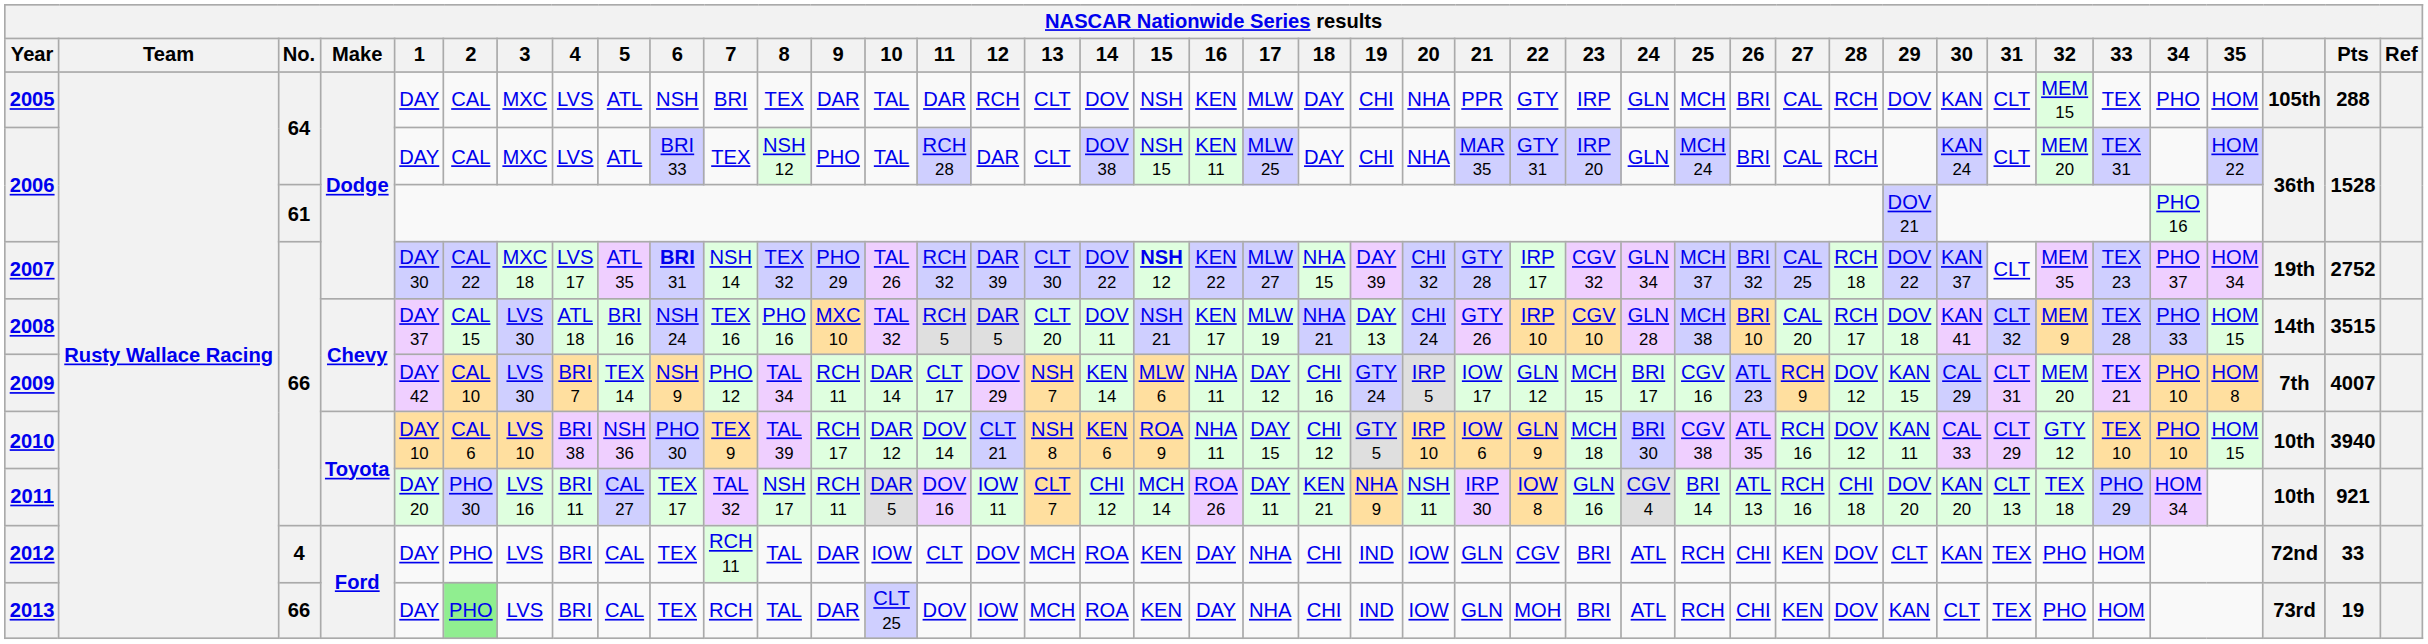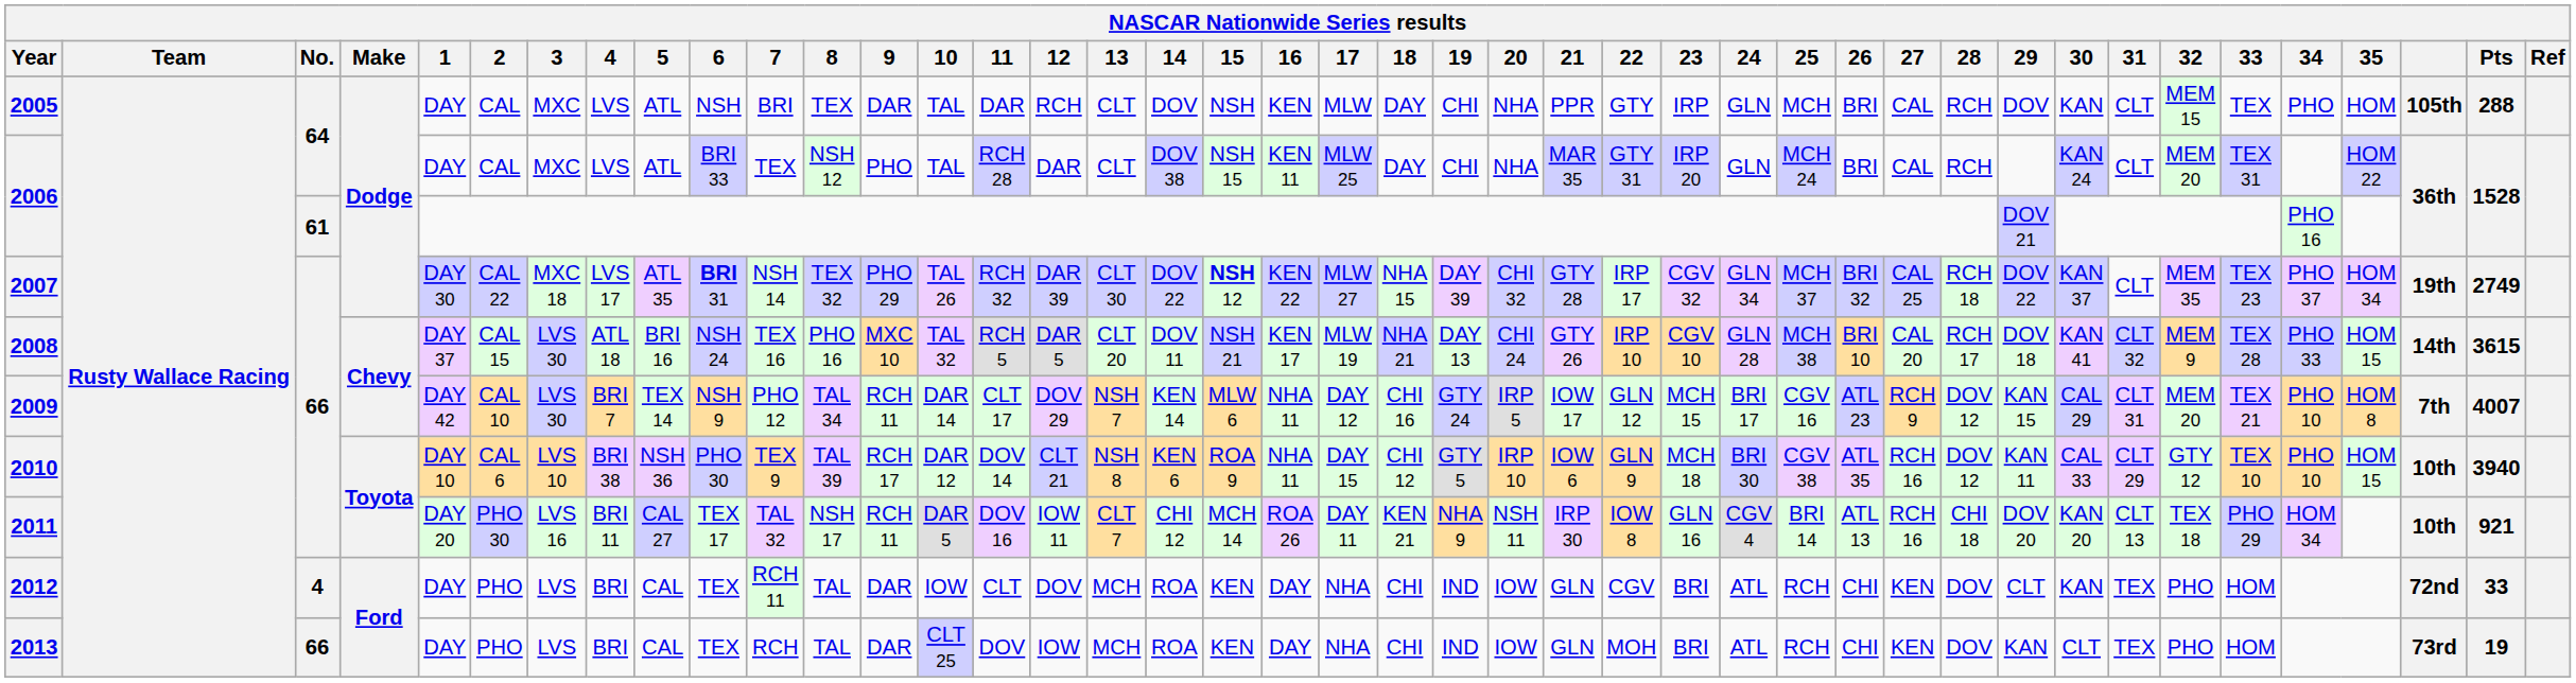2007 | Pts: 2752 -> 2749
2008 | Pts: 3515 -> 3615
2013 | 2: lightgreen background -> no background
